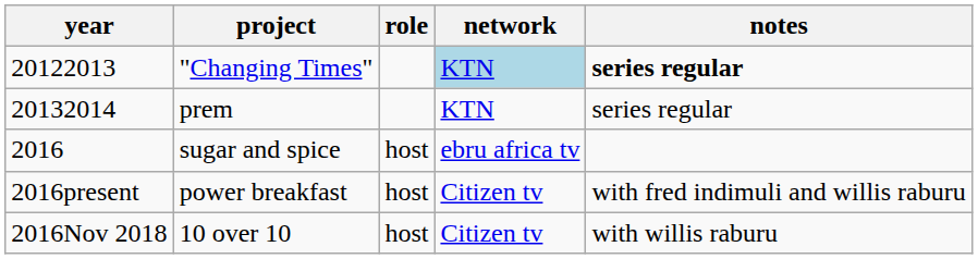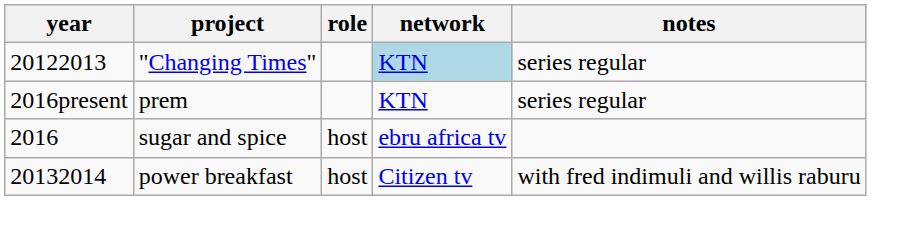"Changing Times" | notes: bold -> normal
prem | year: 20132014 -> 2016present
power breakfast | year: 2016present -> 20132014
- row: 2016Nov 2018 | 10 over 10 | host | Citizen tv | with willis raburu
